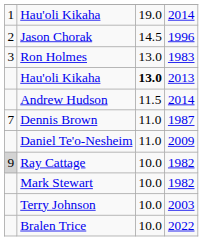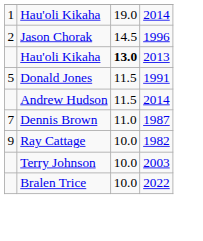- row: 3 | Ron Holmes | 13.0 | 1983
+ row: 5 | Donald Jones | 11.5 | 1991
- row: Daniel Te'o-Nesheim | 11.0 | 2009
Ray Cattage | column 1: lightgrey background -> no background
- row: Mark Stewart | 10.0 | 1982
